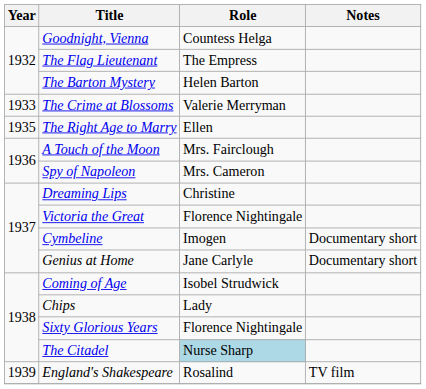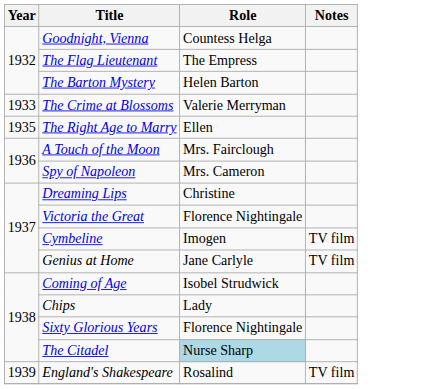Cymbeline | Notes: Documentary short -> TV film
Genius at Home | Notes: Documentary short -> TV film
